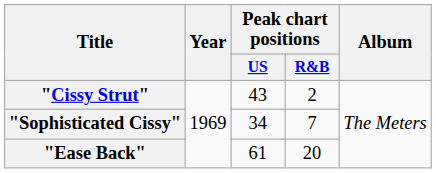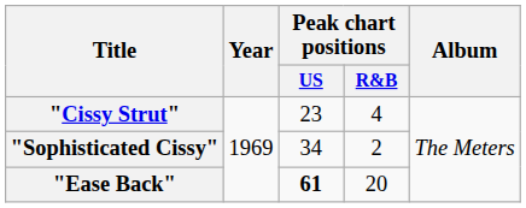"Cissy Strut" | Peak chart positions / US: 43 -> 23
"Cissy Strut" | Peak chart positions / R&B: 2 -> 4
"Sophisticated Cissy" | Peak chart positions / R&B: 7 -> 2
"Ease Back" | Peak chart positions / US: normal -> bold
